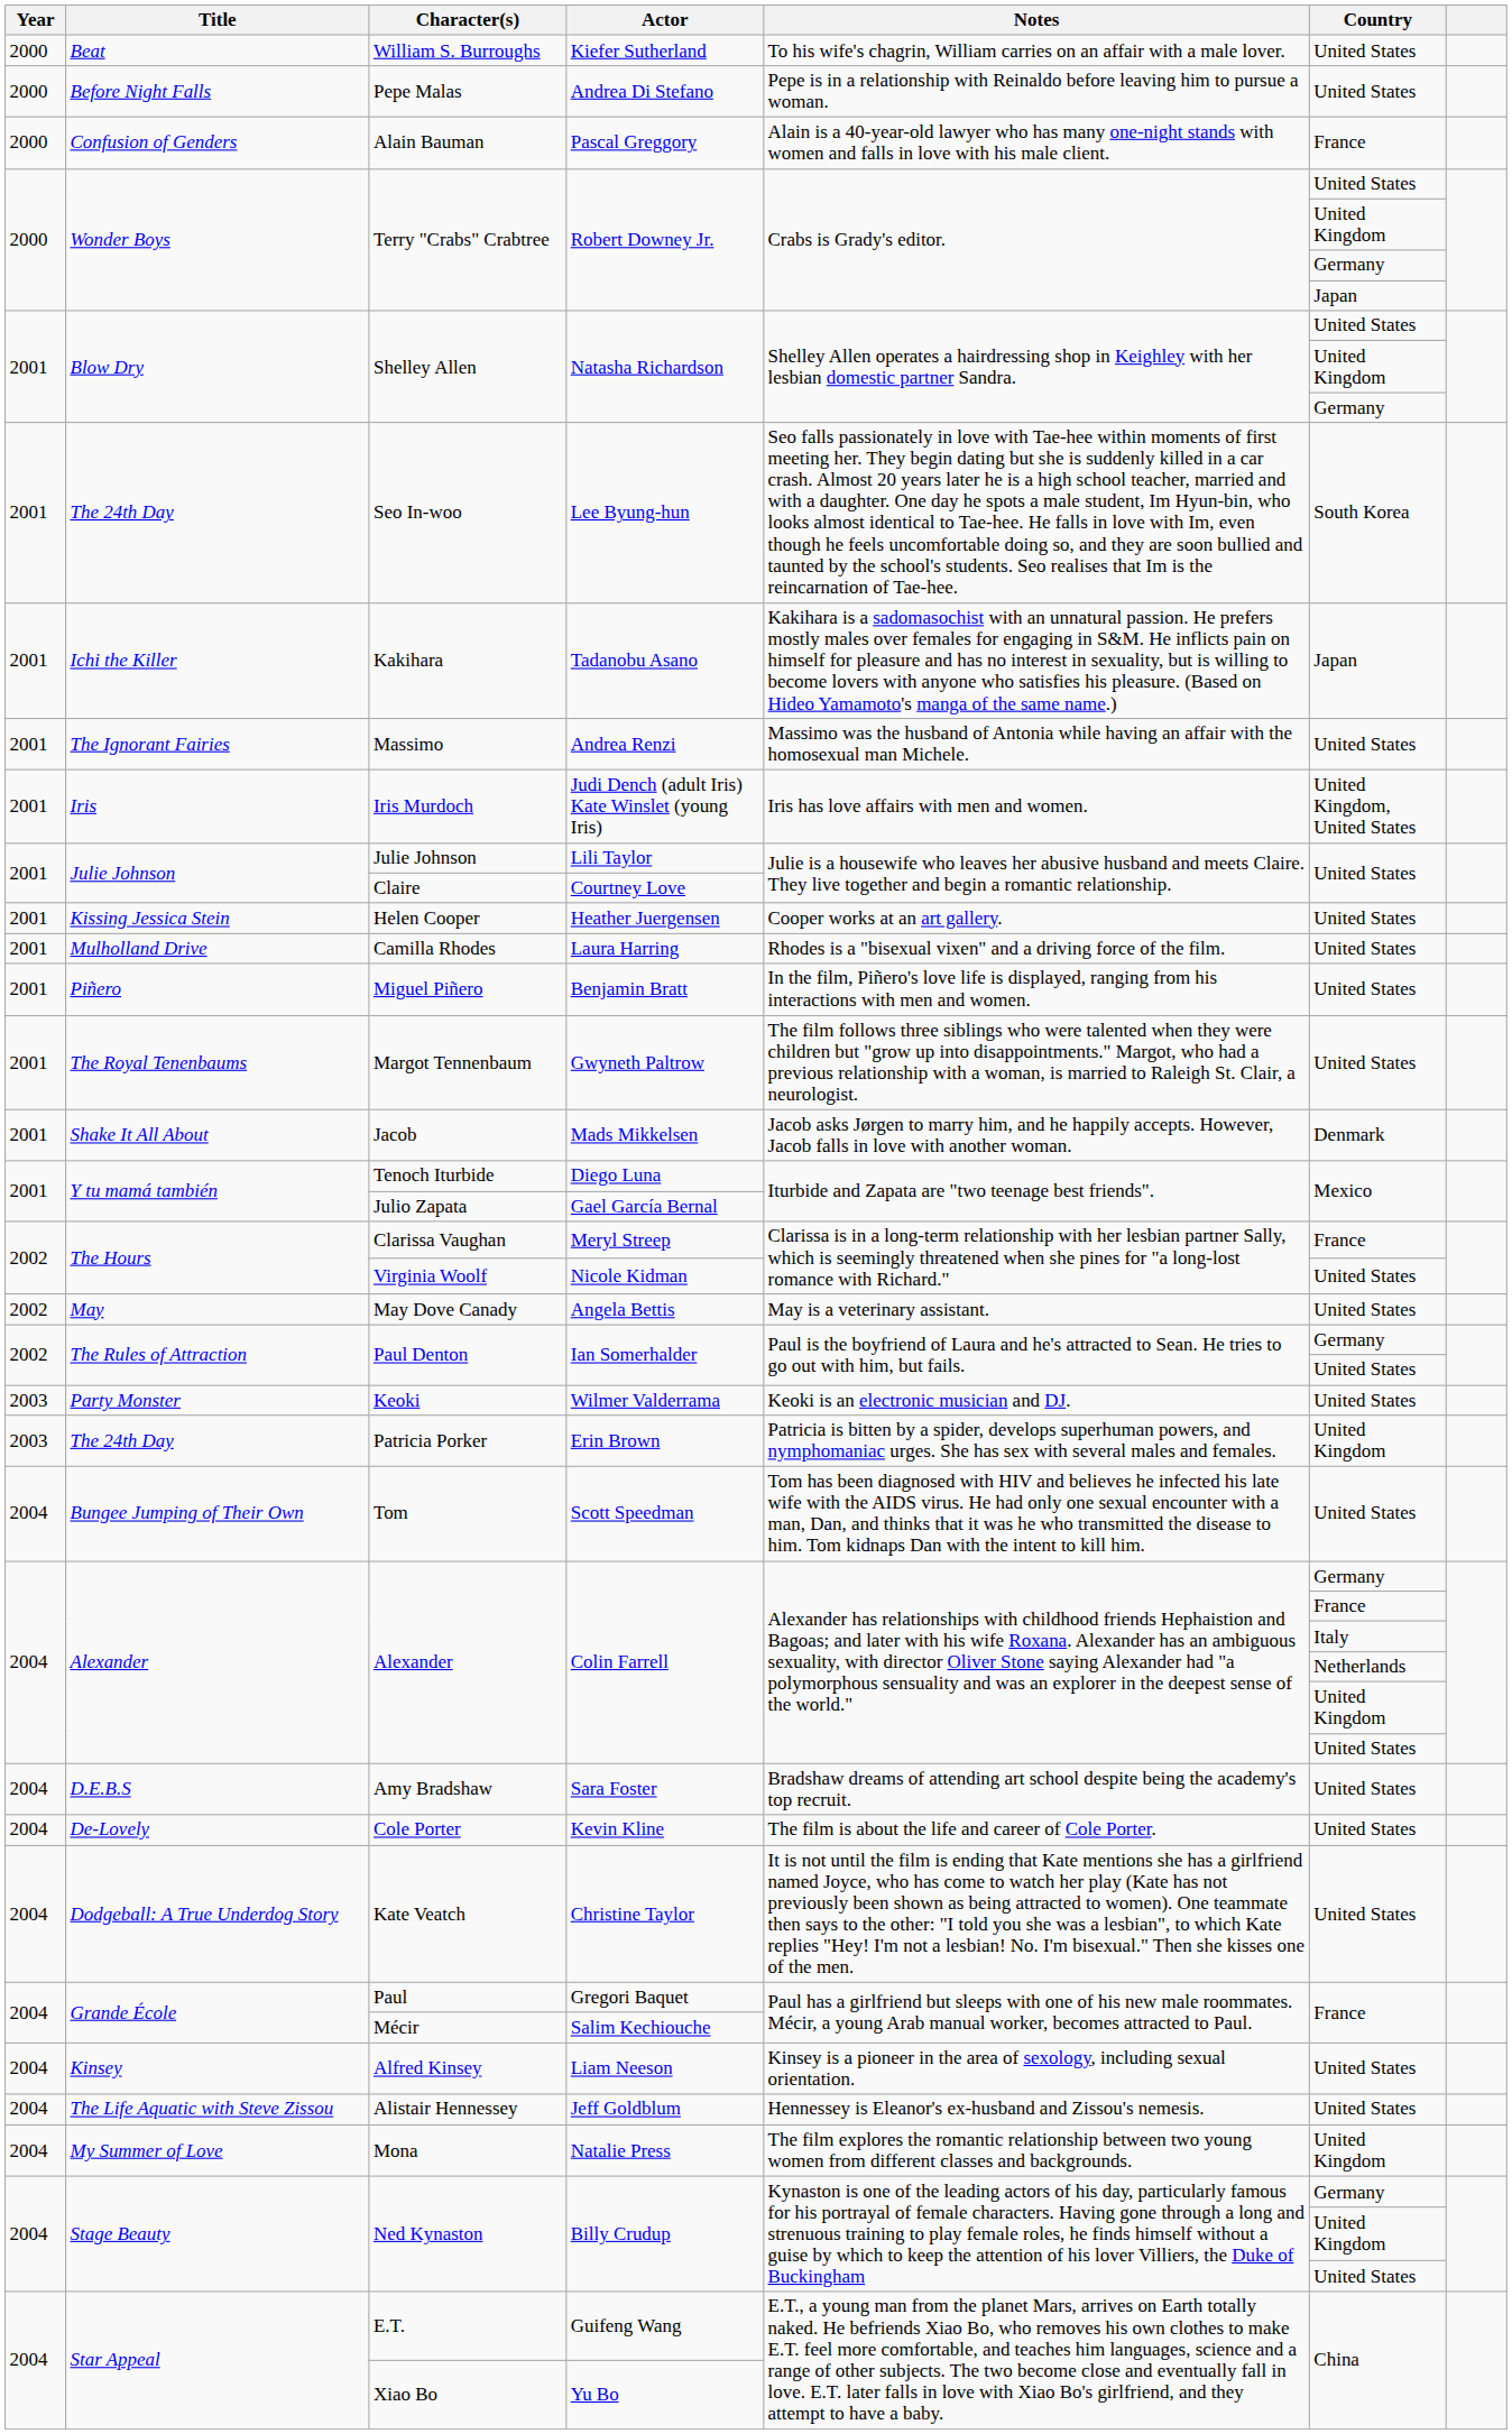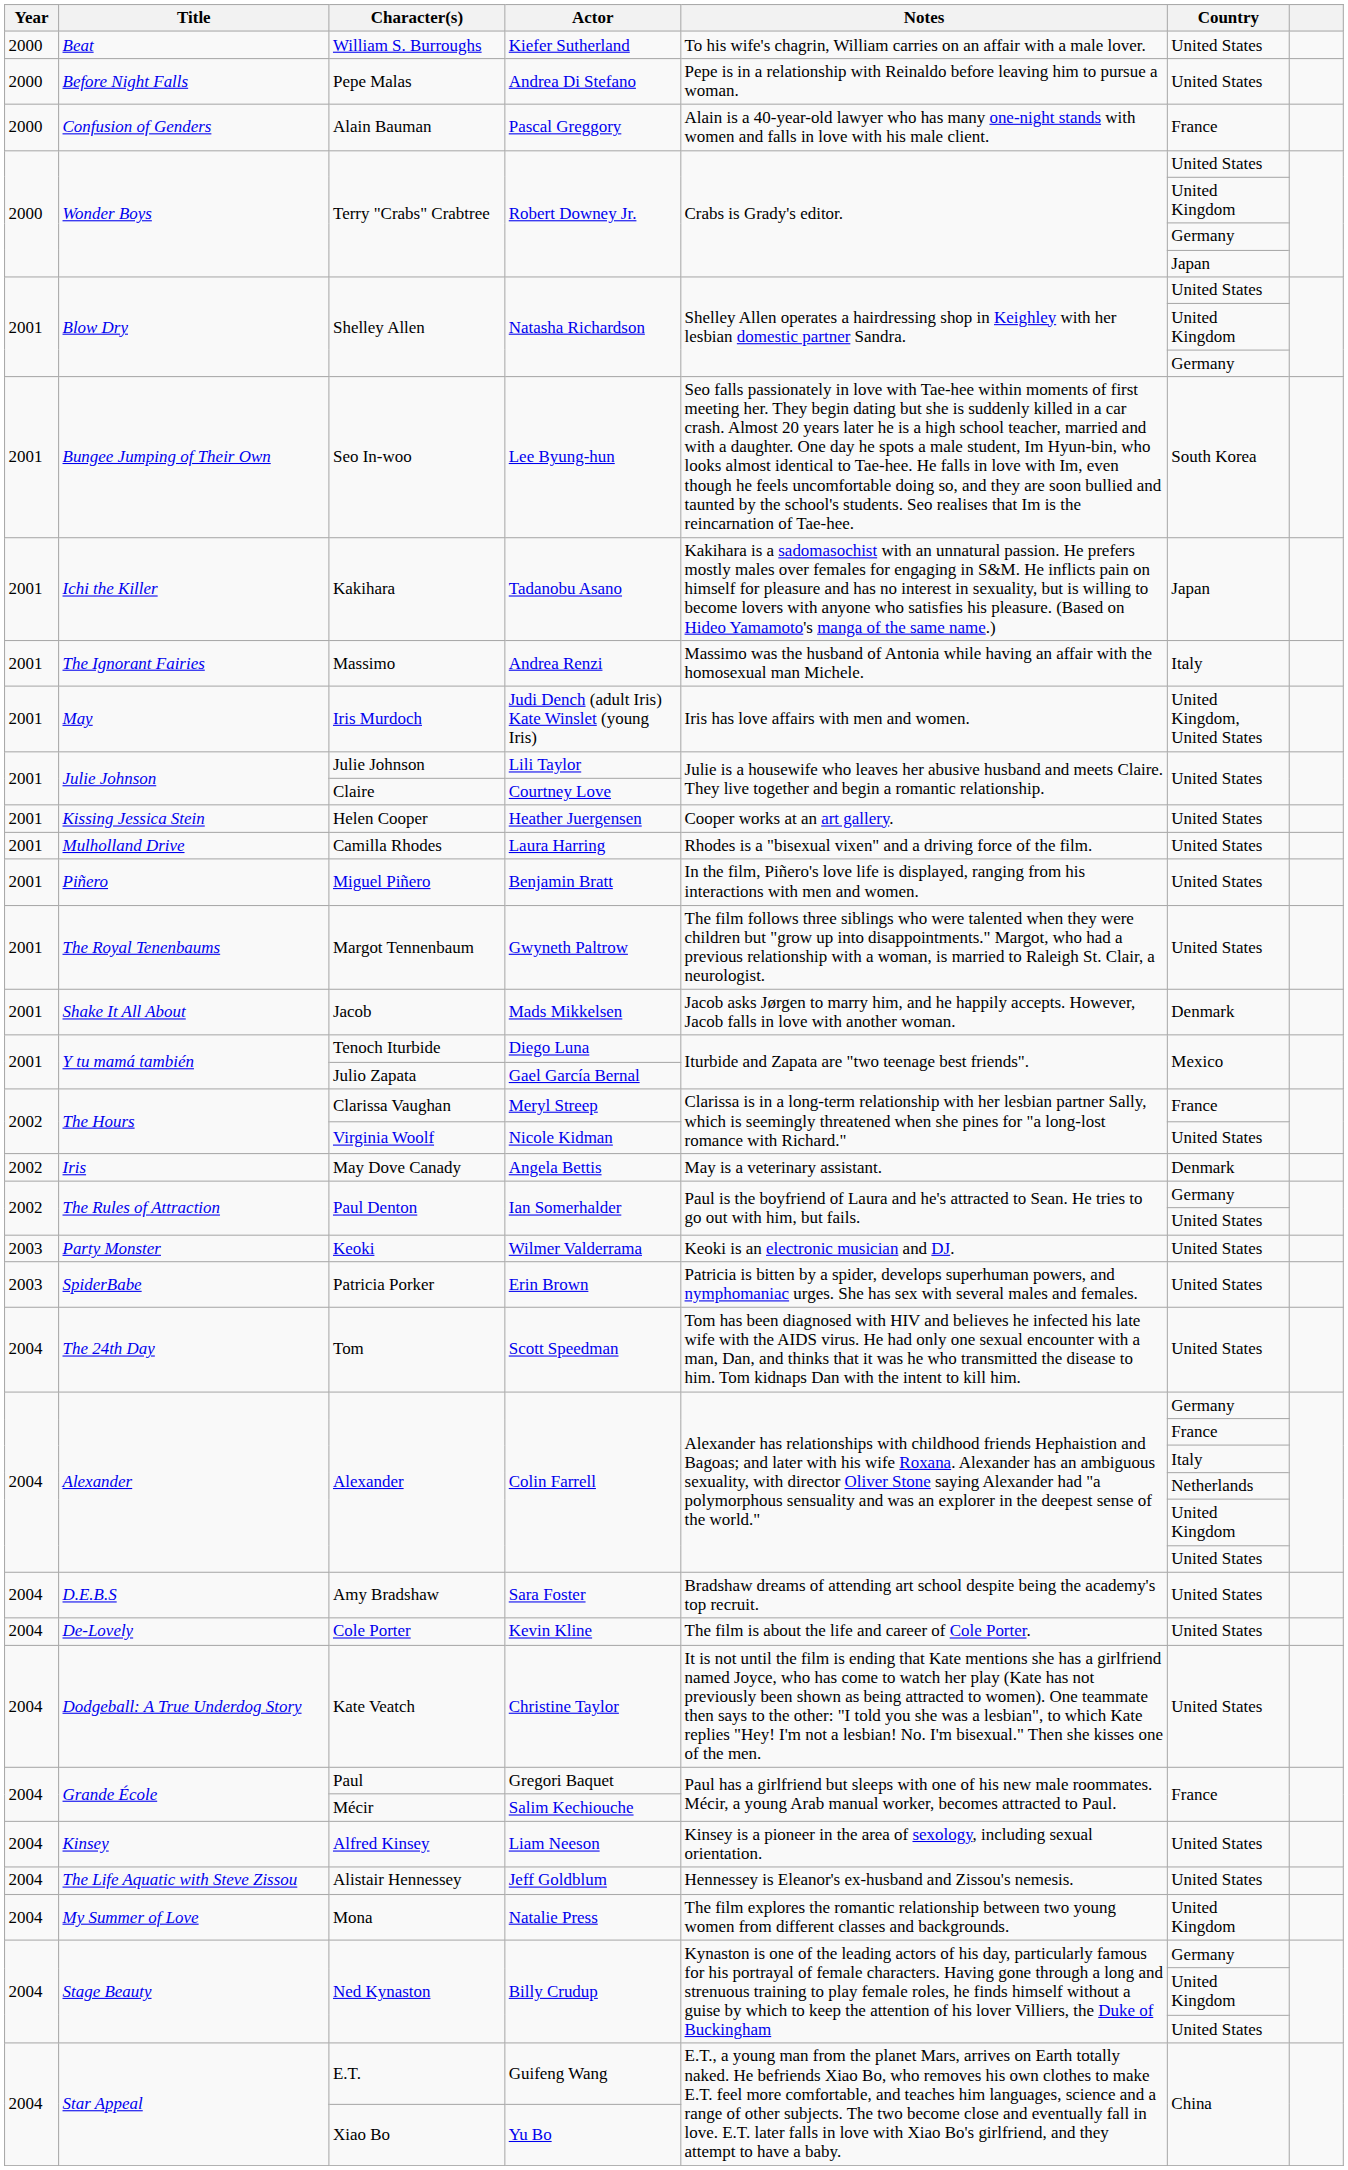Seo In-woo | Title: The 24th Day -> Bungee Jumping of Their Own
Massimo | Country: United States -> Italy
Iris Murdoch | Title: Iris -> May
May Dove Canady | Title: May -> Iris
May Dove Canady | Country: United States -> Denmark
Patricia Porker | Title: The 24th Day -> SpiderBabe
Patricia Porker | Country: United Kingdom -> United States
Tom | Title: Bungee Jumping of Their Own -> The 24th Day
